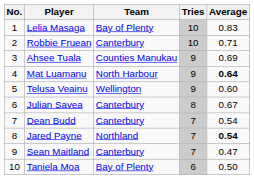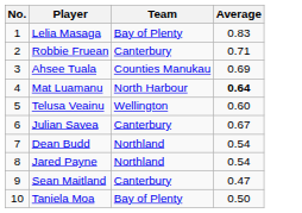- column: Tries | 10 | 10 | 9 | 9 | 9 | 8 | 7 | 7 | 7 | 6
Dean Budd | Team: Canterbury -> Northland
Jared Payne | Average: bold -> normal
